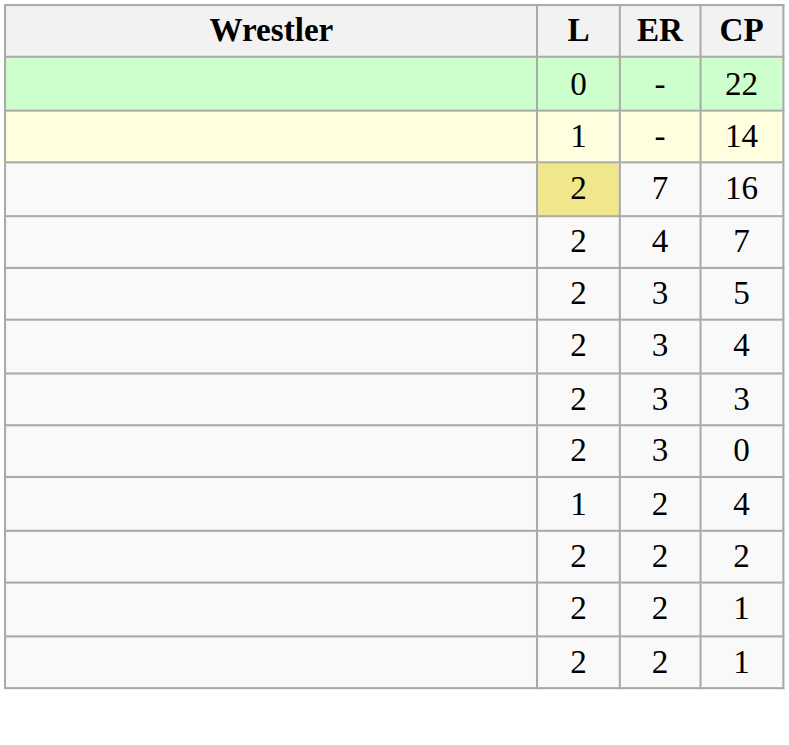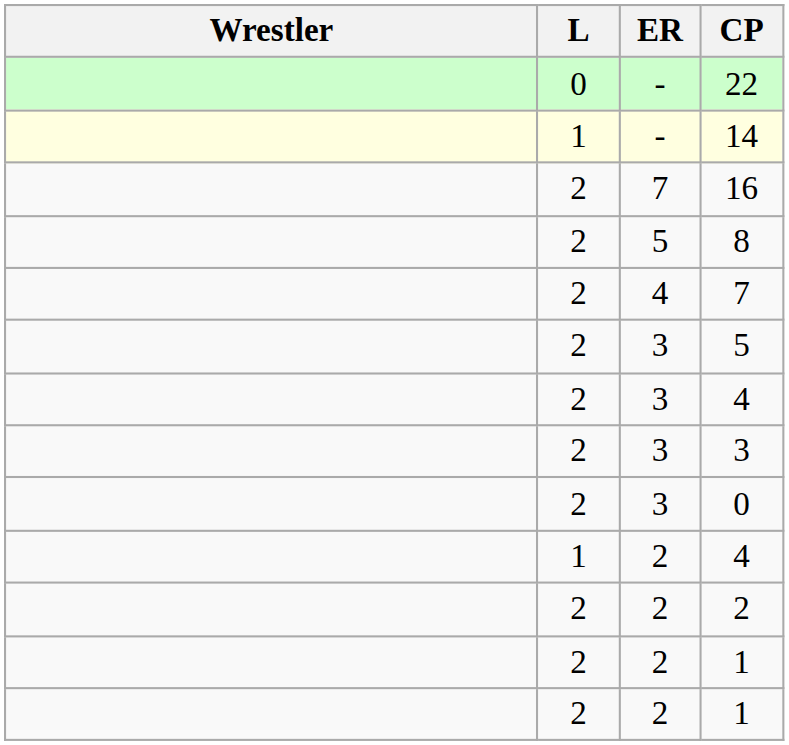16 | L: khaki background -> no background
+ row: 2 | 5 | 8
